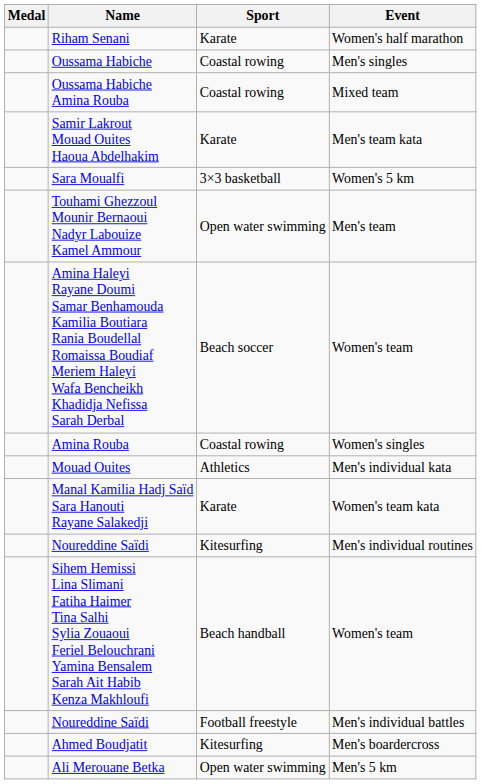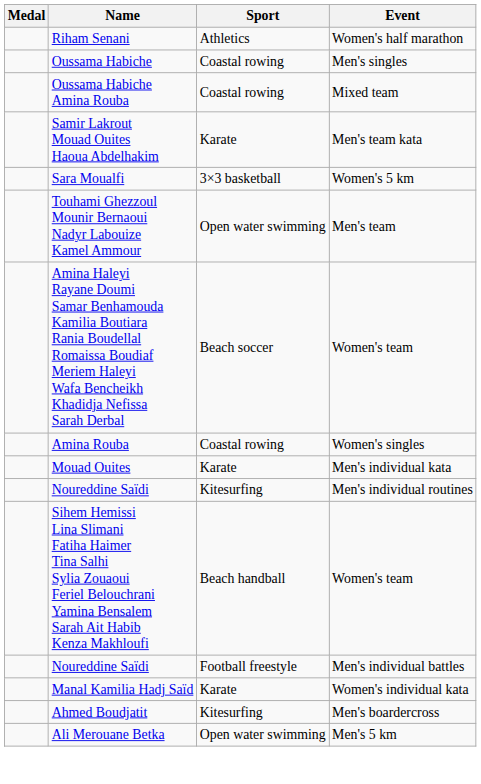Riham Senani | Sport: Karate -> Athletics
Mouad Ouites | Sport: Athletics -> Karate
- row: Manal Kamilia Hadj Saïd Sara Hanouti Rayane Salakedji | Karate | Women's team kata
+ row: Manal Kamilia Hadj Saïd | Karate | Women's individual kata
